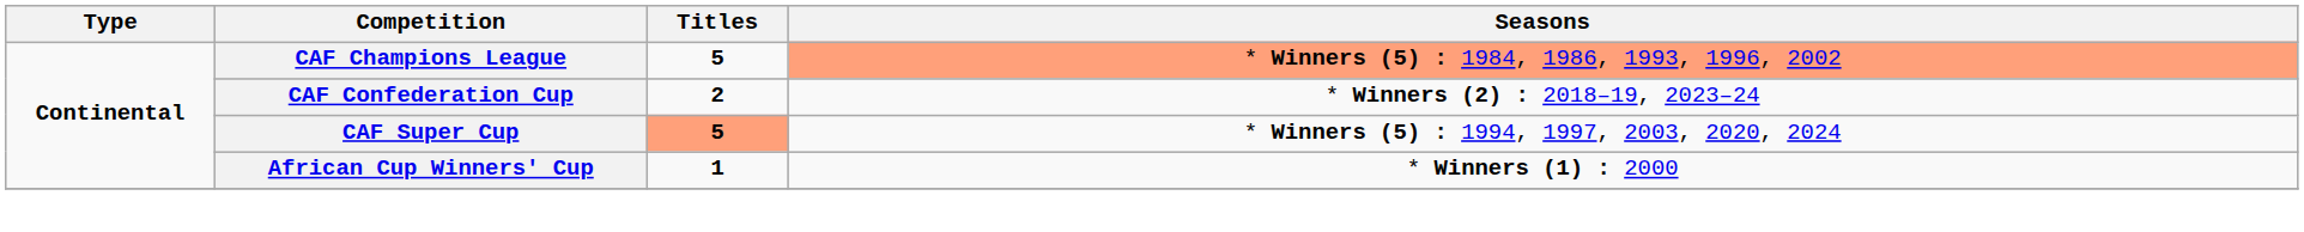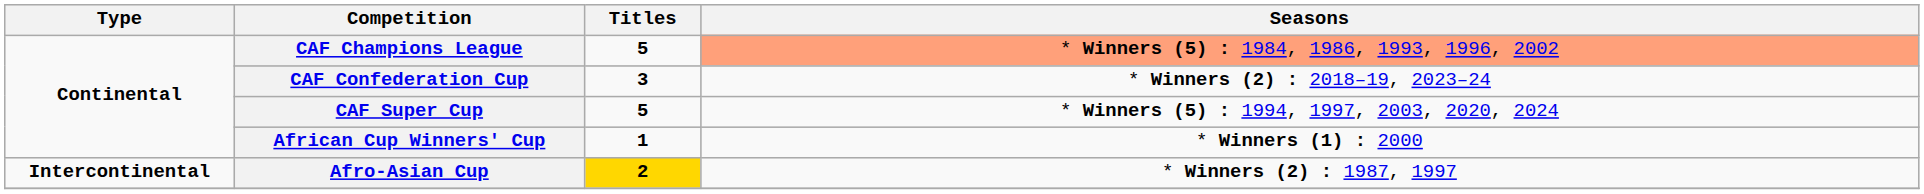CAF Confederation Cup | Titles: 2 -> 3
CAF Super Cup | Titles: lightsalmon background -> no background
+ row: Intercontinental | Afro-Asian Cup | 2 | * Winners (2) : 1987, 1997
